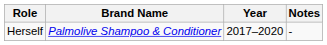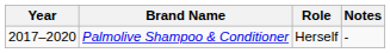columns swapped: Year <-> Role
